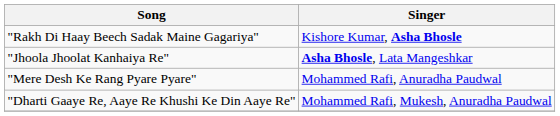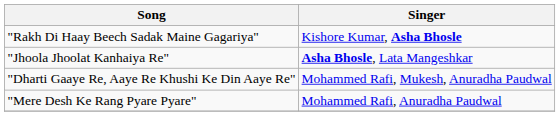rows swapped: "Mere Desh Ke Rang Pyare Pyare" <-> "Dharti Gaaye Re, Aaye Re Khushi Ke Din Aaye Re"
